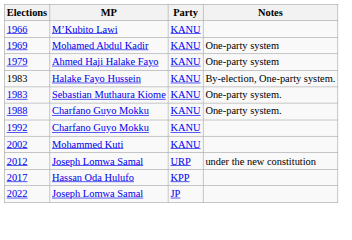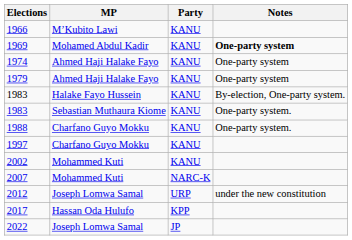1969 | Notes: normal -> bold
+ row: 1974 | Ahmed Haji Halake Fayo | KANU | One-party system
- row: 1992 | Charfano Guyo Mokku | KANU
+ row: 1997 | Charfano Guyo Mokku | KANU
+ row: 2007 | Mohammed Kuti | NARC-K
